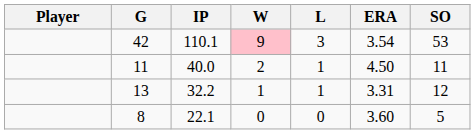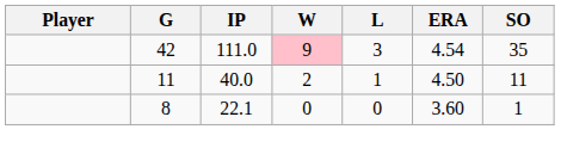42 | IP: 110.1 -> 111.0
42 | ERA: 3.54 -> 4.54
42 | SO: 53 -> 35
- row: 13 | 32.2 | 1 | 1 | 3.31 | 12
8 | SO: 5 -> 1
